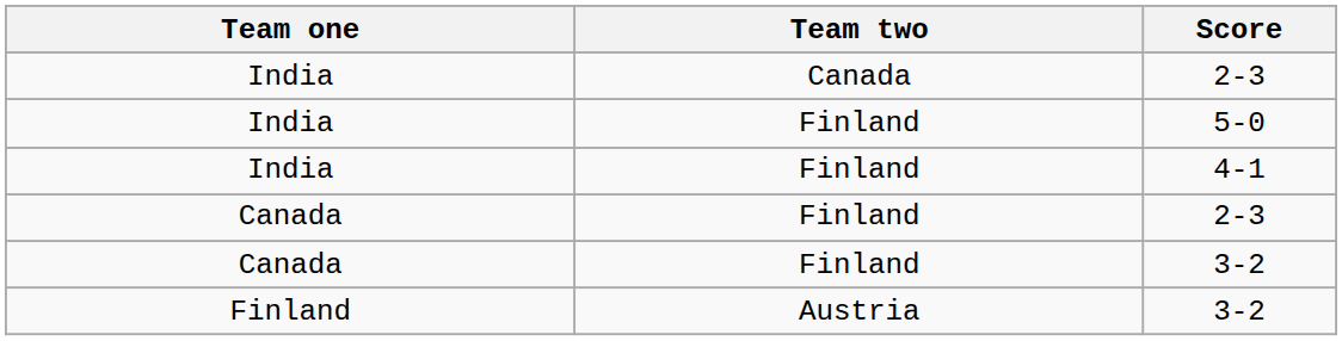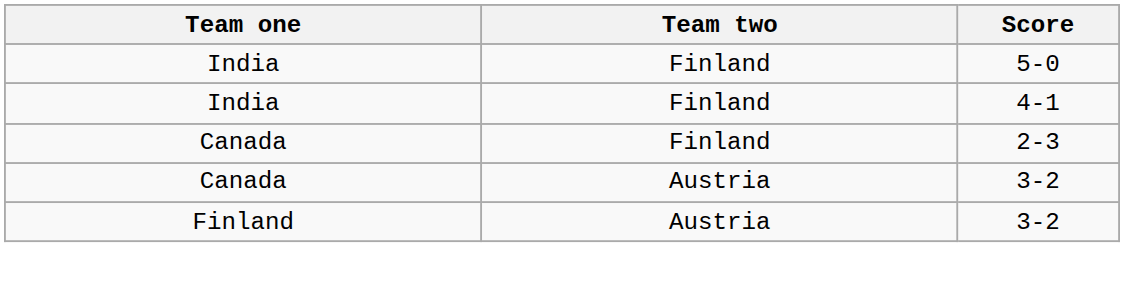- row: India | Canada | 2-3
Canada / 3-2 | Team two: Finland -> Austria
